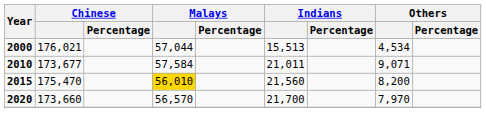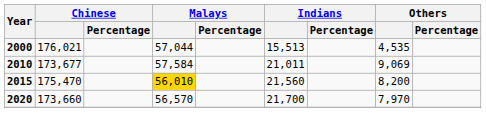2000 | Others: 4,534 -> 4,535
2010 | Others: 9,071 -> 9,069
